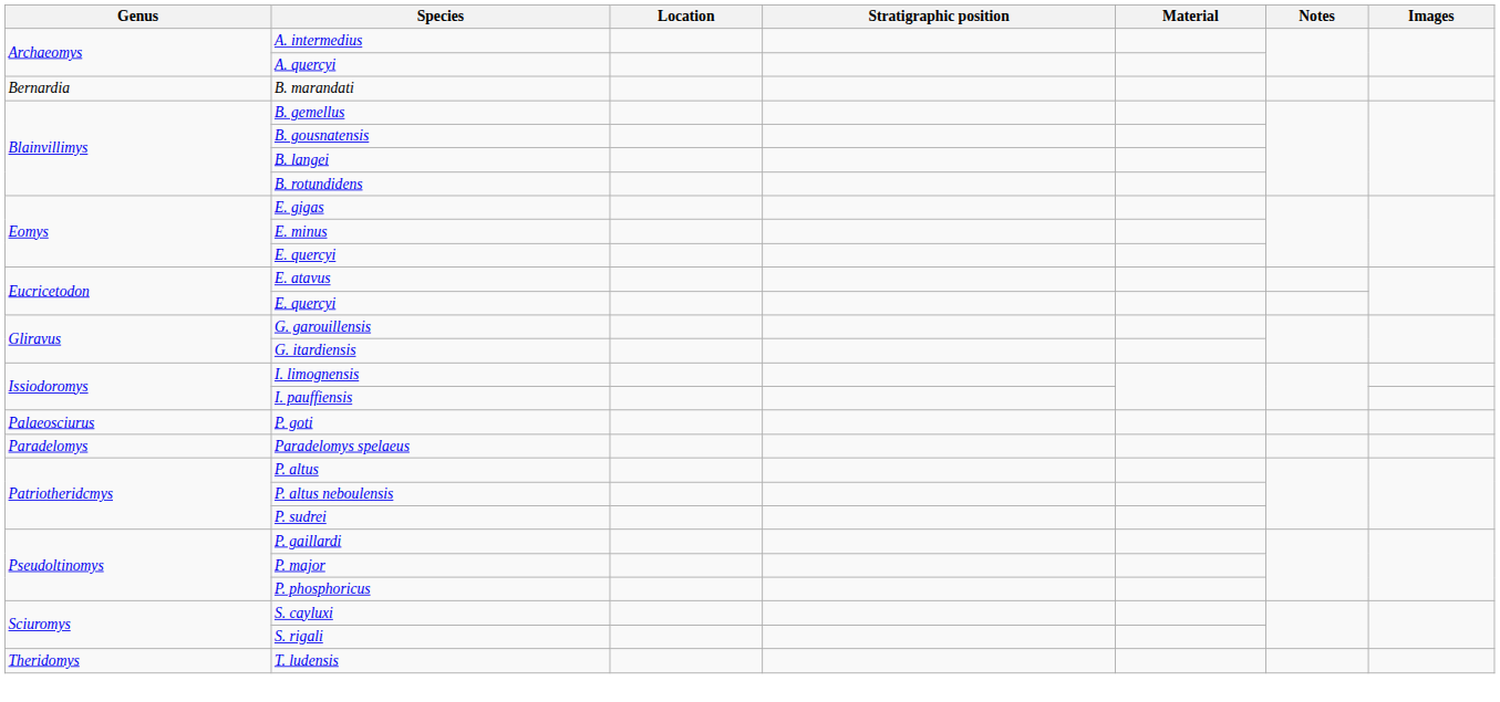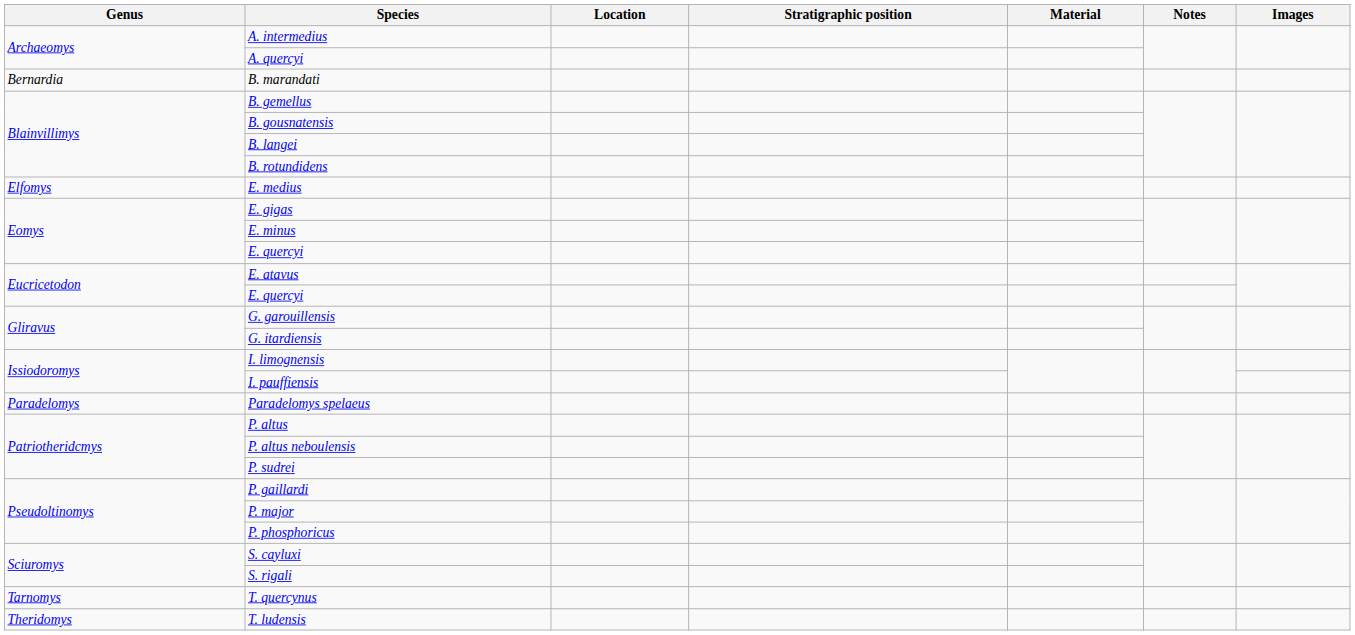+ row: Elfomys | E. medius
- row: Palaeosciurus | P. goti
+ row: Tarnomys | T. quercynus
